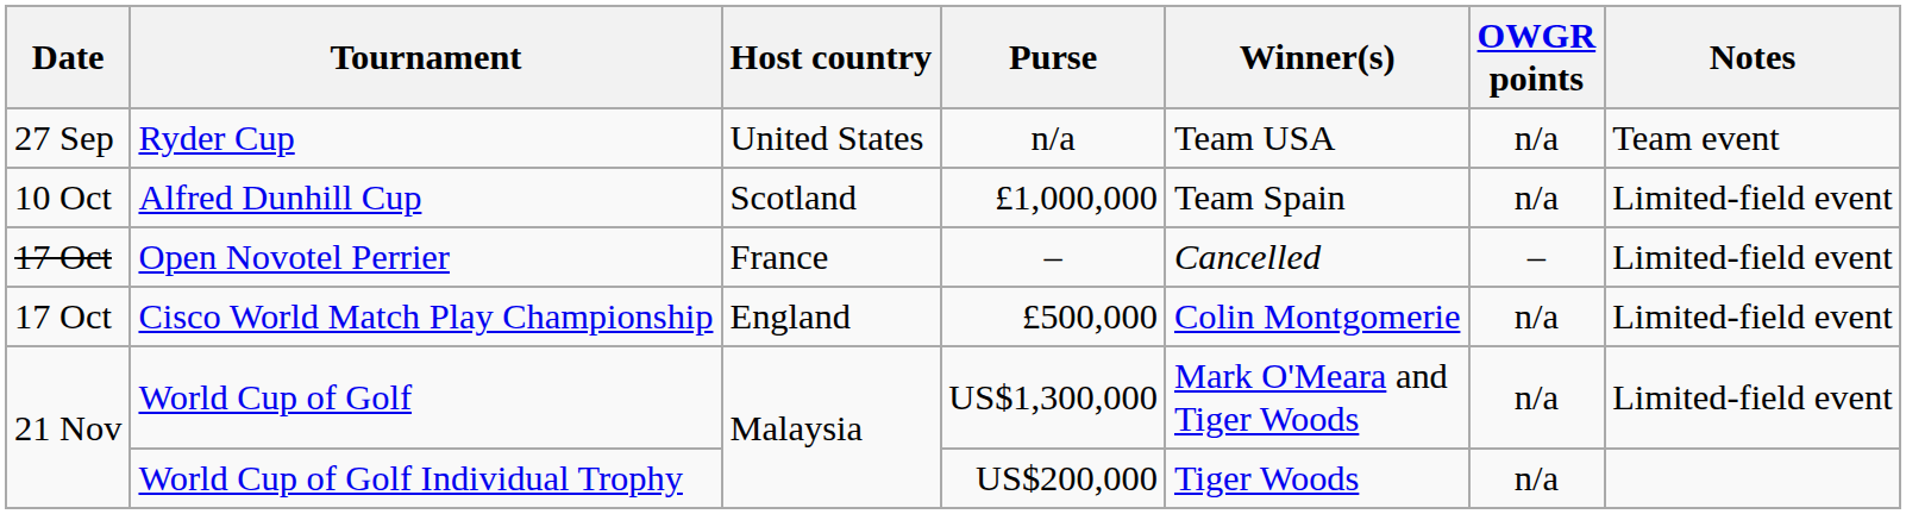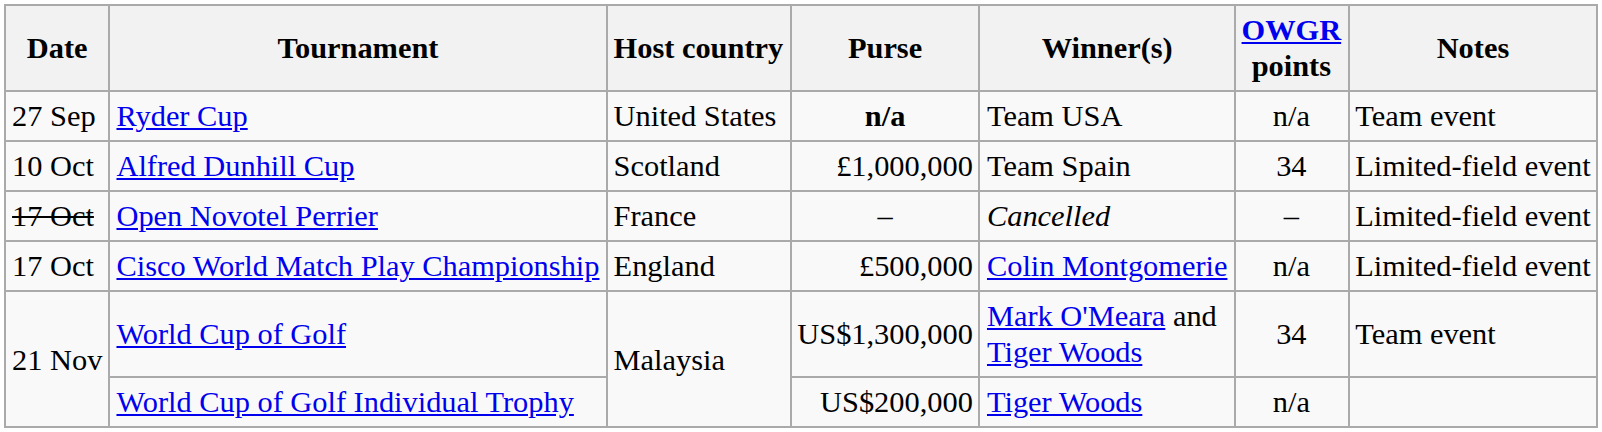Ryder Cup | Purse: normal -> bold
Alfred Dunhill Cup | OWGR points: n/a -> 34
World Cup of Golf | OWGR points: n/a -> 34
World Cup of Golf | Notes: Limited-field event -> Team event
